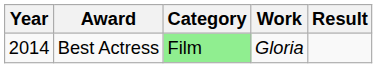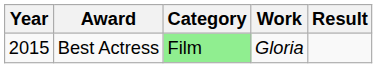Best Actress | Year: 2014 -> 2015
